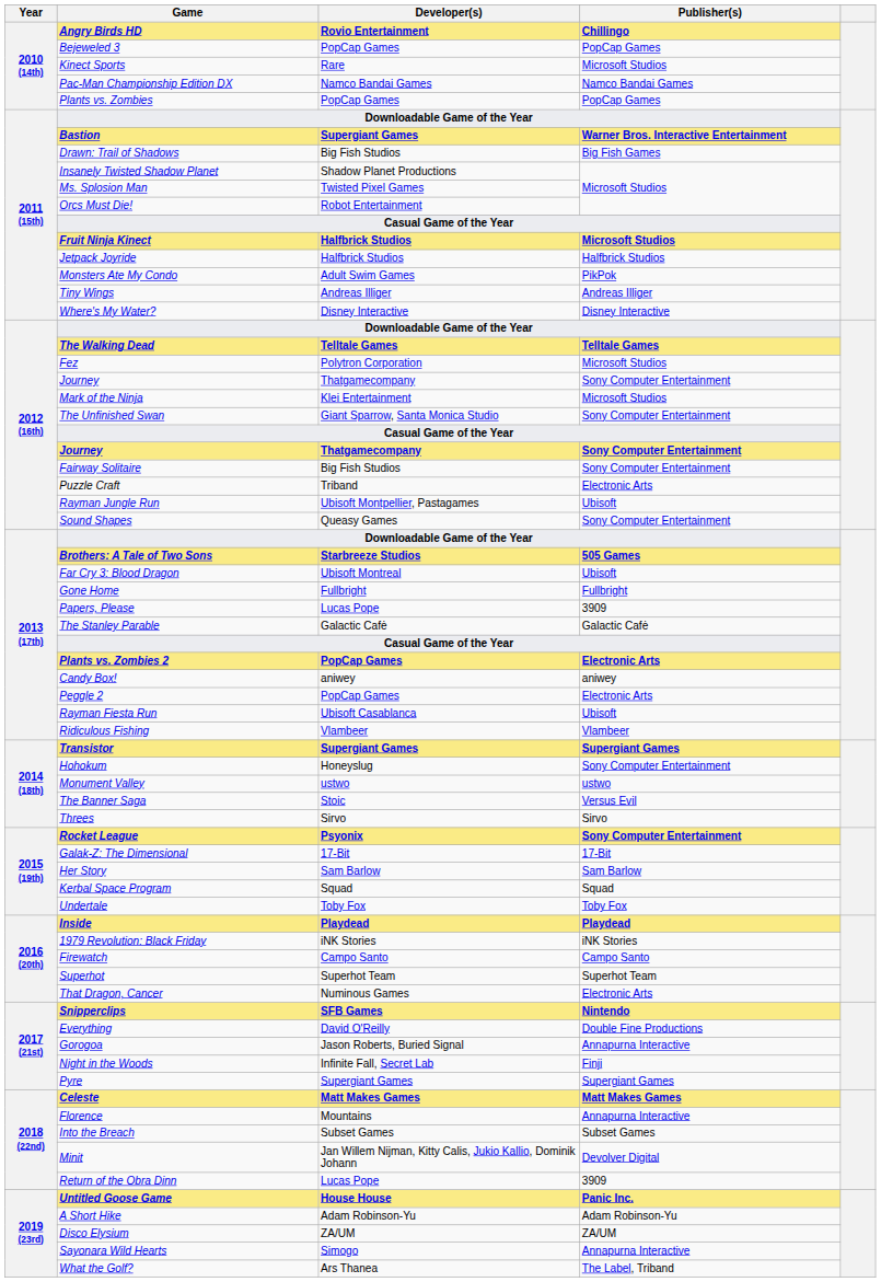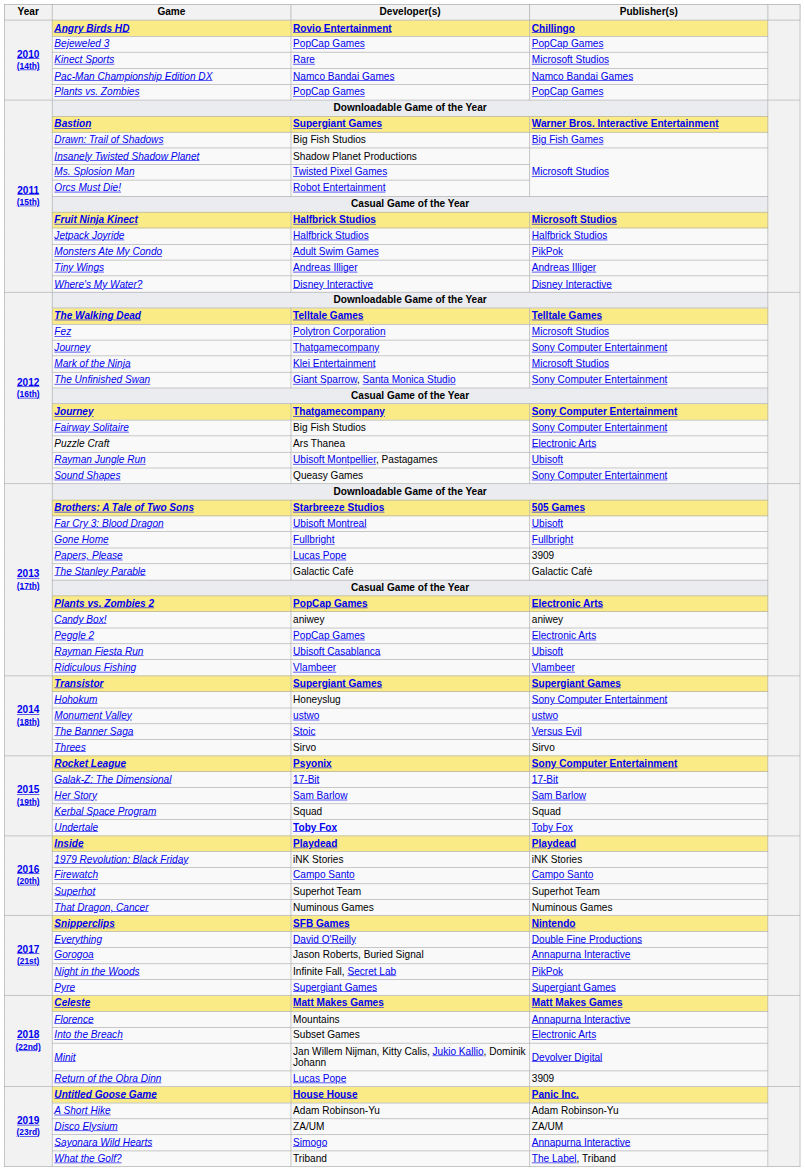Puzzle Craft | Developer(s): Triband -> Ars Thanea
Undertale | Developer(s): normal -> bold
That Dragon, Cancer | Publisher(s): Electronic Arts -> Numinous Games
Night in the Woods | Publisher(s): Finji -> PikPok
Into the Breach | Publisher(s): Subset Games -> Electronic Arts
What the Golf? | Developer(s): Ars Thanea -> Triband
